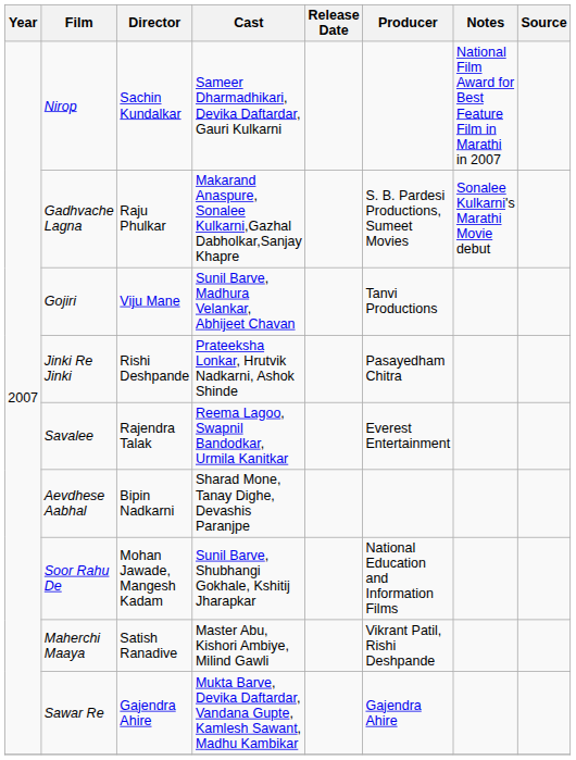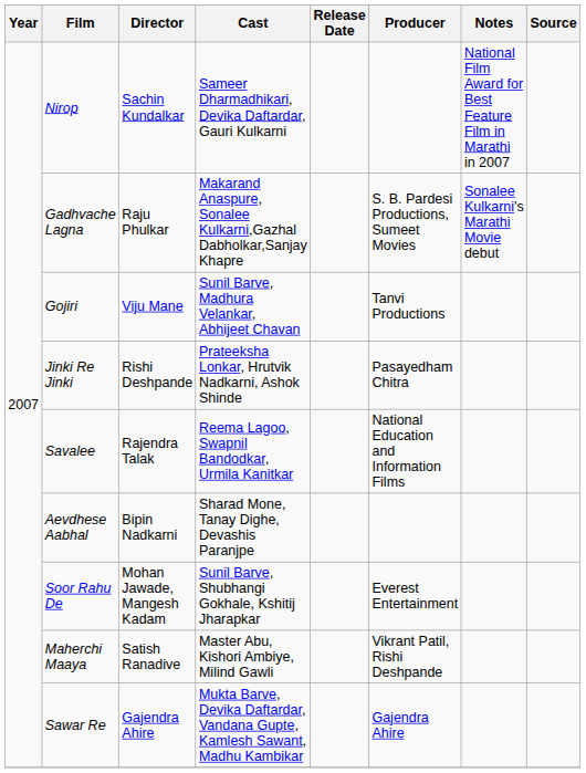Savalee | Producer: Everest Entertainment -> National Education and Information Films
Soor Rahu De | Producer: National Education and Information Films -> Everest Entertainment
